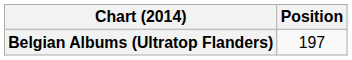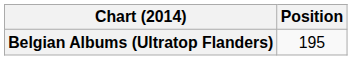Belgian Albums (Ultratop Flanders) | Position: 197 -> 195
